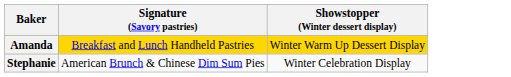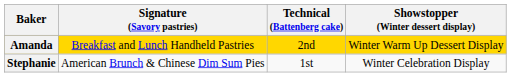+ column: Technical (Battenberg cake) | 2nd | 1st
